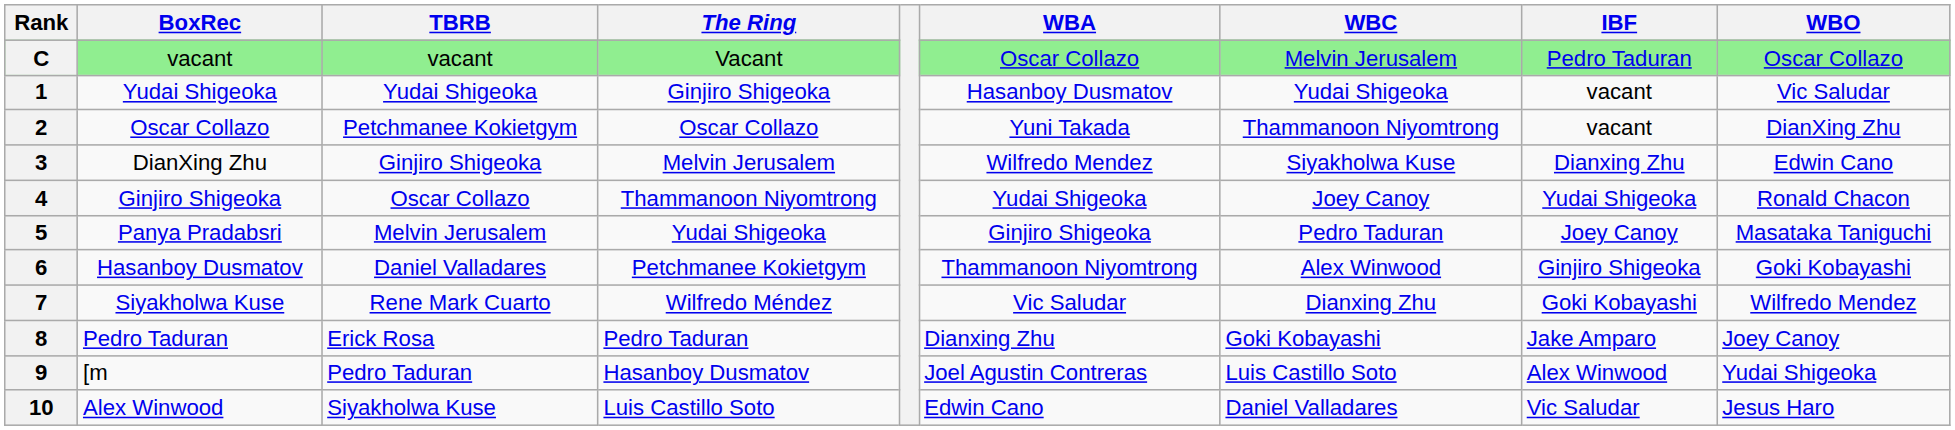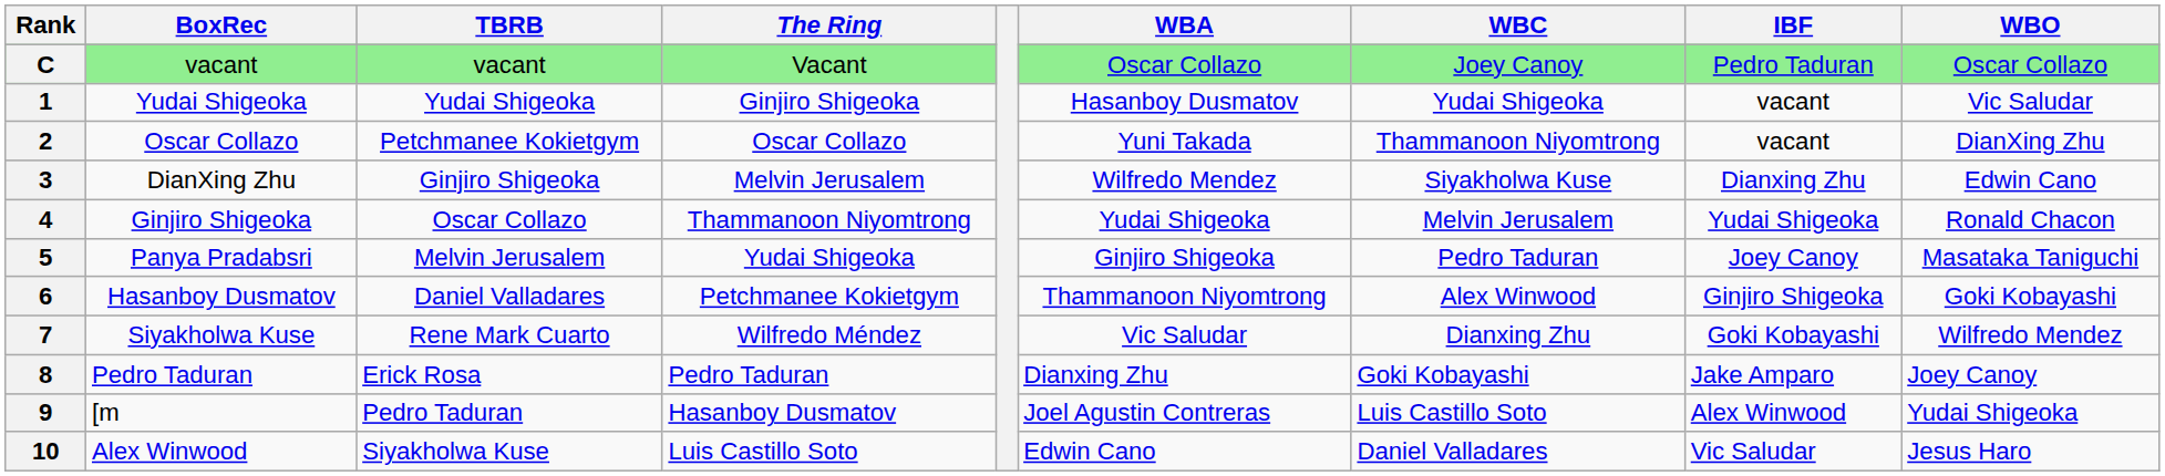C | WBC: Melvin Jerusalem -> Joey Canoy
4 | WBC: Joey Canoy -> Melvin Jerusalem
